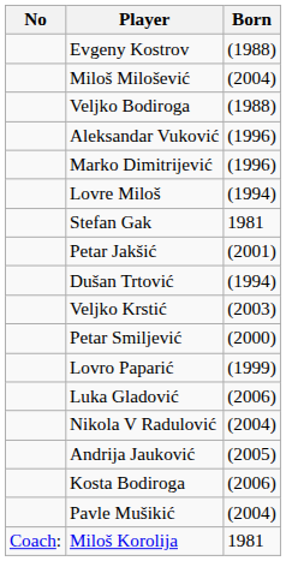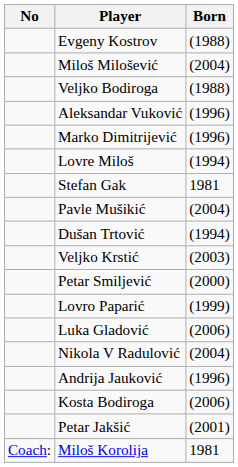rows swapped: Petar Jakšić <-> Pavle Mušikić
Andrija Jauković | Bοrn: (2005) -> (1996)
